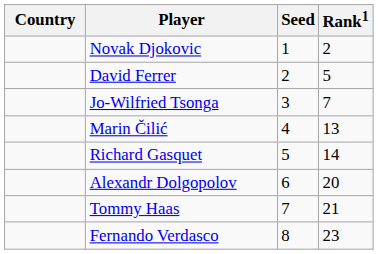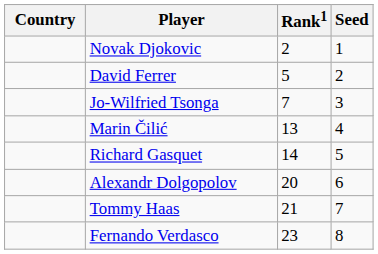columns swapped: Rank1 <-> Seed
